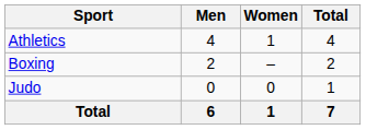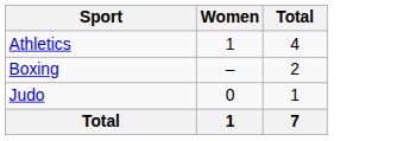- column: Men | 4 | 2 | 0 | 6
